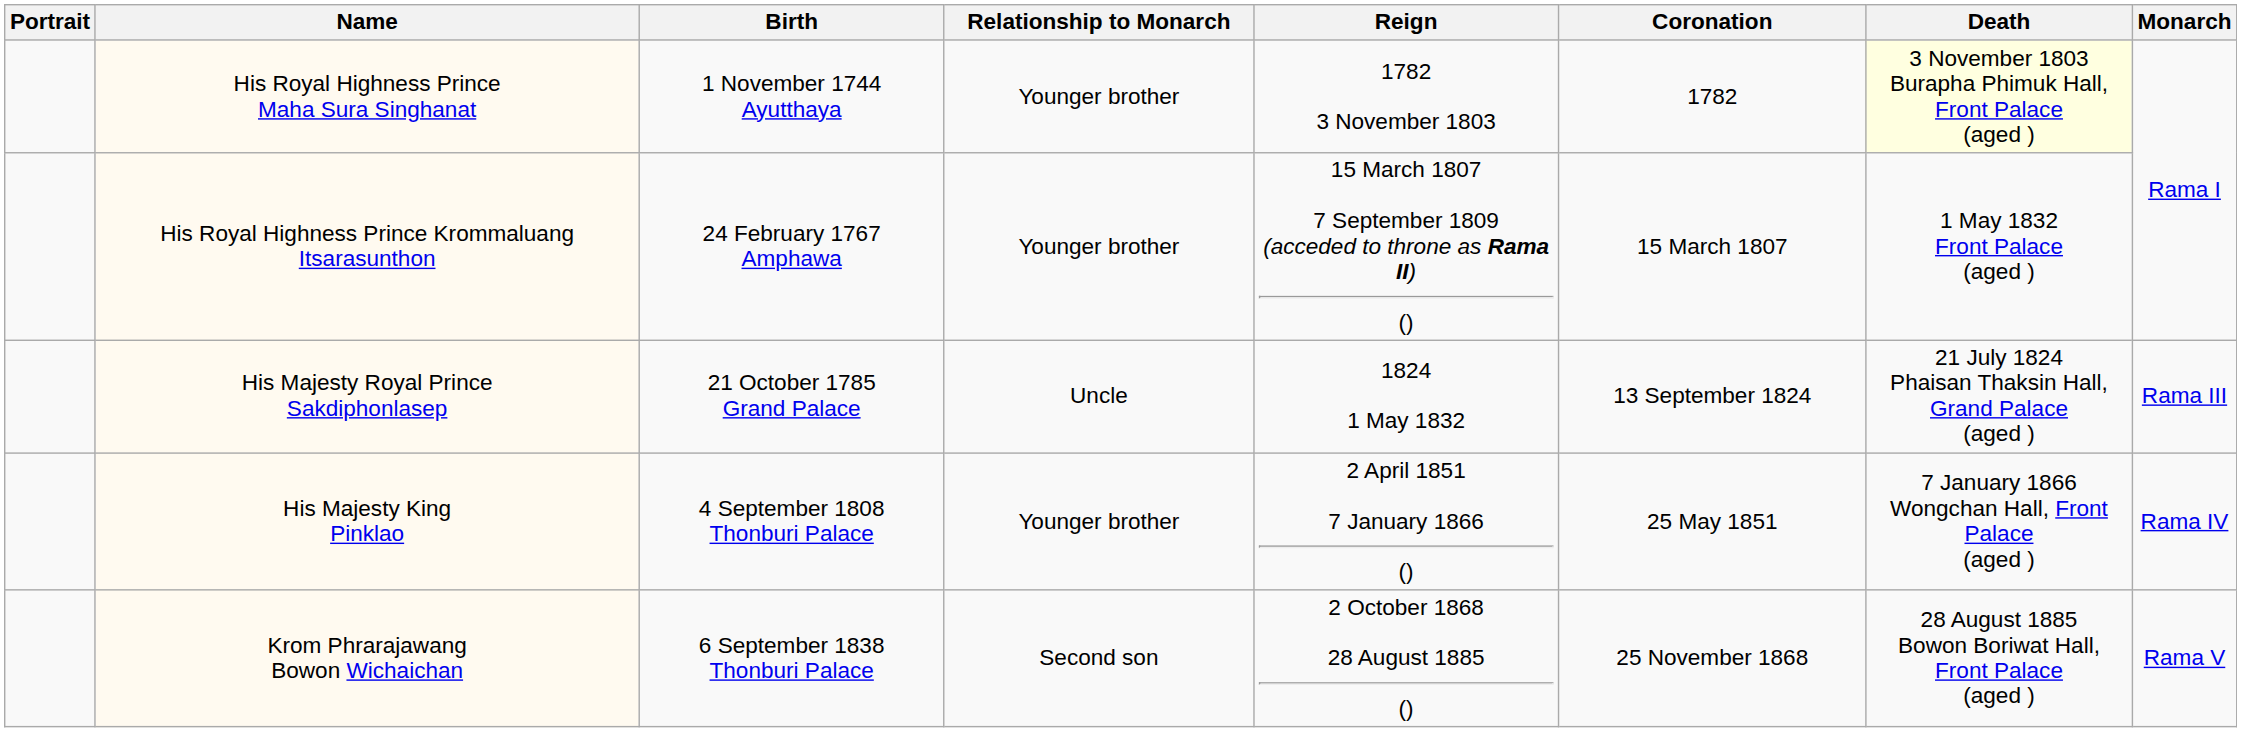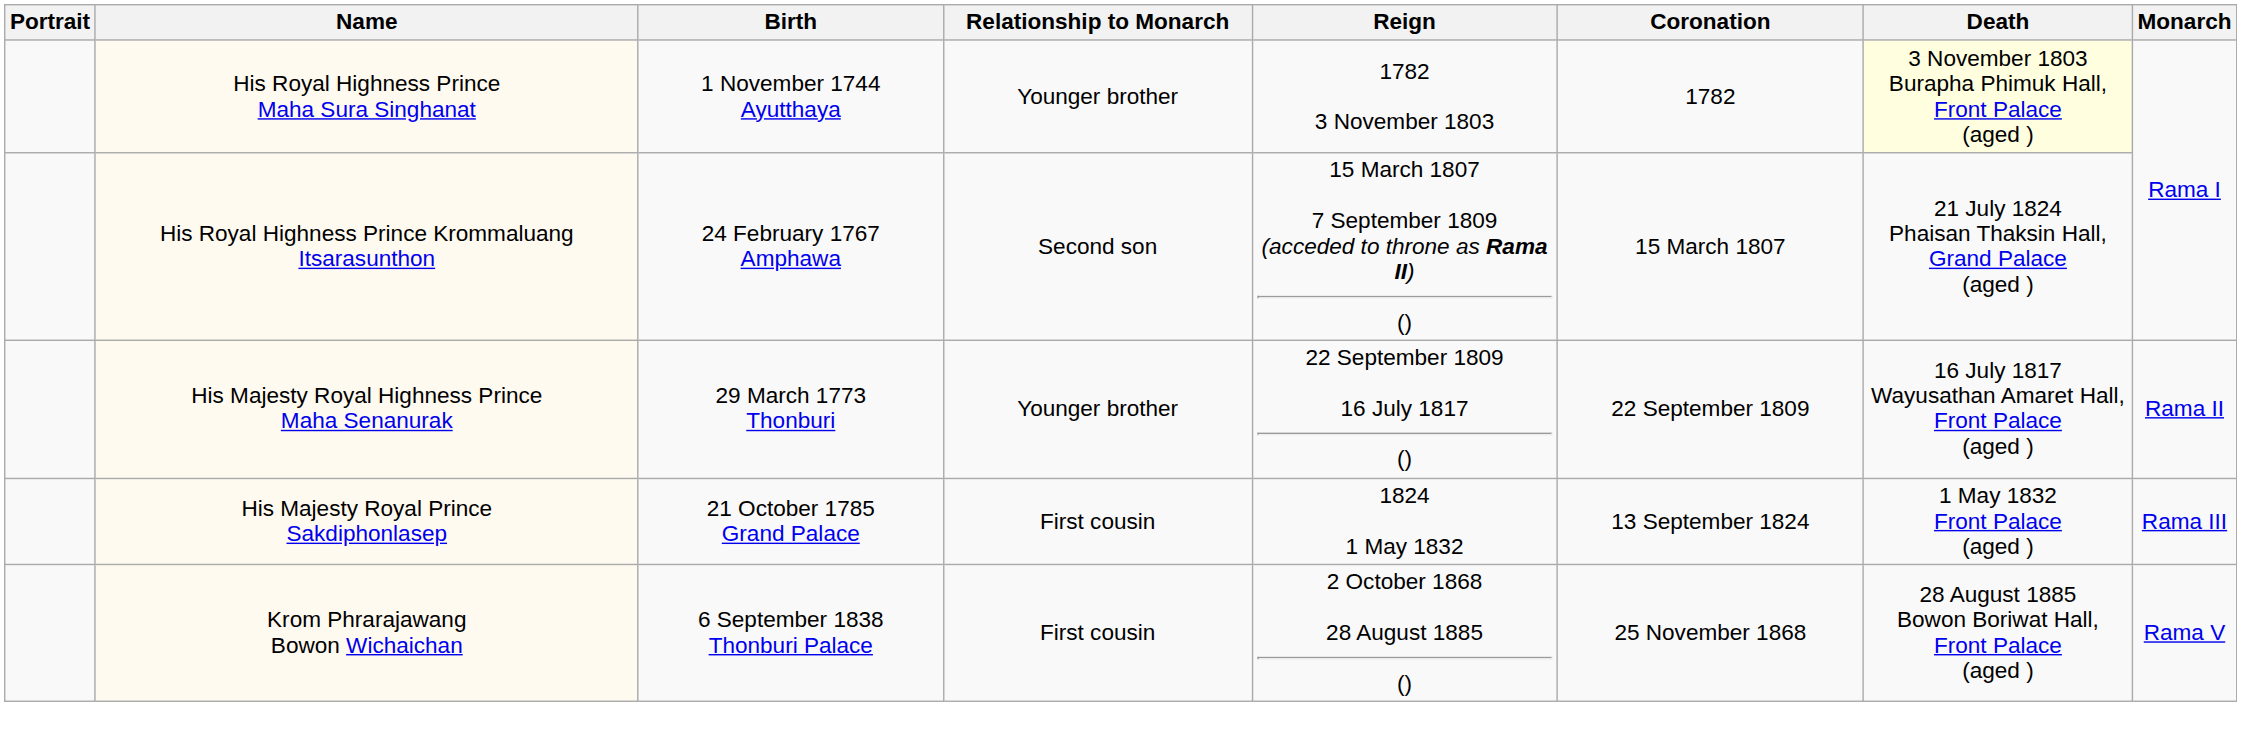His Royal Highness Prince Krommaluang Itsarasunthon | Relationship to Monarch: Younger brother -> Second son
His Royal Highness Prince Krommaluang Itsarasunthon | Death: 1 May 1832 Front Palace (aged ) -> 21 July 1824 Phaisan Thaksin Hall, Grand Palace (aged )
+ row: His Majesty Royal Highness Prince Maha Senanurak | 29 March 1773 Thonburi | Younger brother | 22 September 1809 16 July 1817 () | 22 September 1809 | 16 July 1817 Wayusathan Amaret Hall, Front Palace (aged ) | Rama II
His Majesty Royal Prince Sakdiphonlasep | Relationship to Monarch: Uncle -> First cousin
His Majesty Royal Prince Sakdiphonlasep | Death: 21 July 1824 Phaisan Thaksin Hall, Grand Palace (aged ) -> 1 May 1832 Front Palace (aged )
- row: His Majesty King Pinklao | 4 September 1808 Thonburi Palace | Younger brother | 2 April 1851 7 January 1866 () | 25 May 1851 | 7 January 1866 Wongchan Hall, Front Palace (aged ) | Rama IV
Krom Phrarajawang Bowon Wichaichan | Relationship to Monarch: Second son -> First cousin
